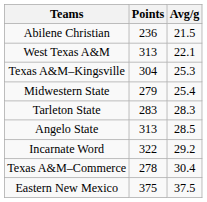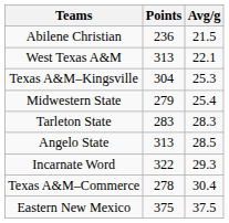Incarnate Word | Avg/g: 29.2 -> 29.3
